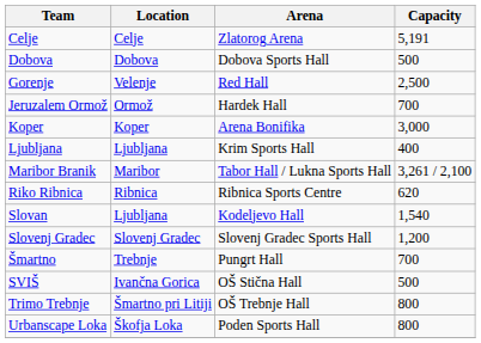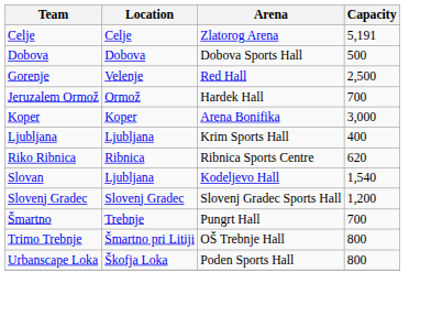- row: Maribor Branik | Maribor | Tabor Hall / Lukna Sports Hall | 3,261 / 2,100
- row: SVIŠ | Ivančna Gorica | OŠ Stična Hall | 500
